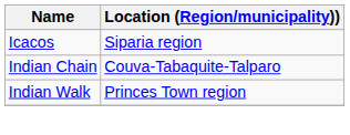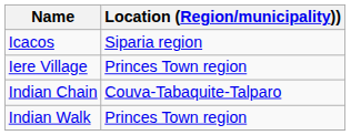+ row: Iere Village | Princes Town region
